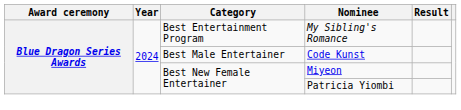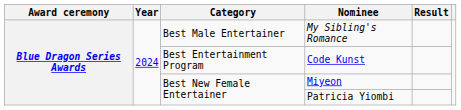My Sibling's Romance | Category: Best Entertainment Program -> Best Male Entertainer
Code Kunst | Category: Best Male Entertainer -> Best Entertainment Program
